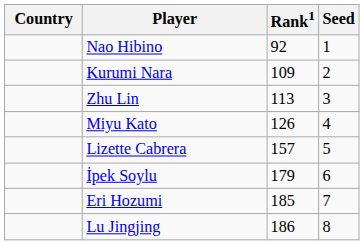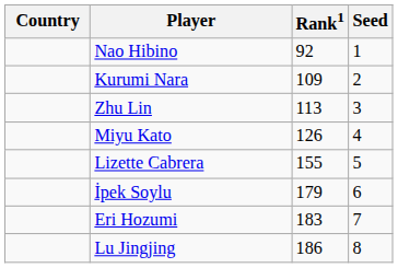Lizette Cabrera | Rank1: 157 -> 155
Eri Hozumi | Rank1: 185 -> 183
